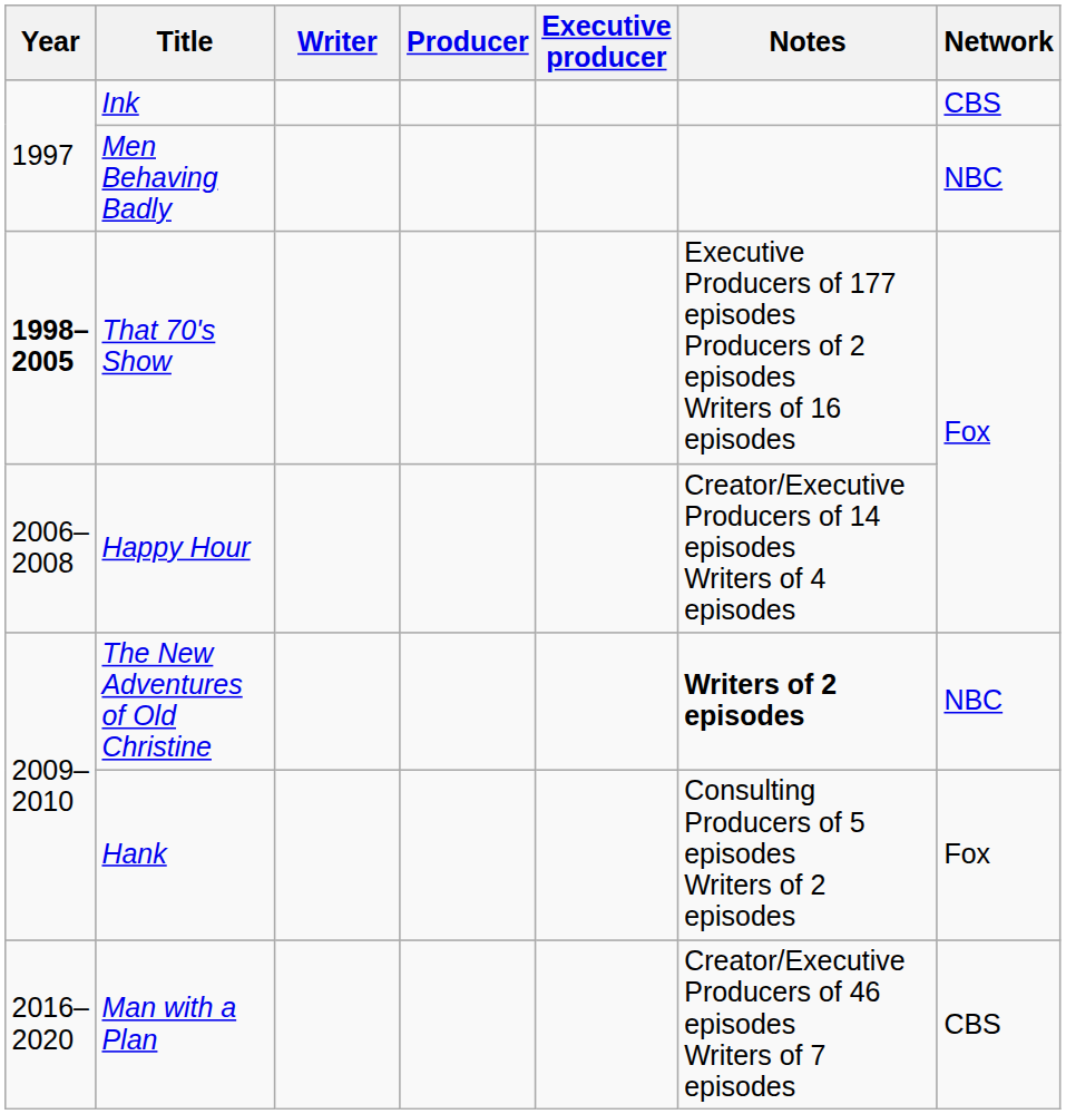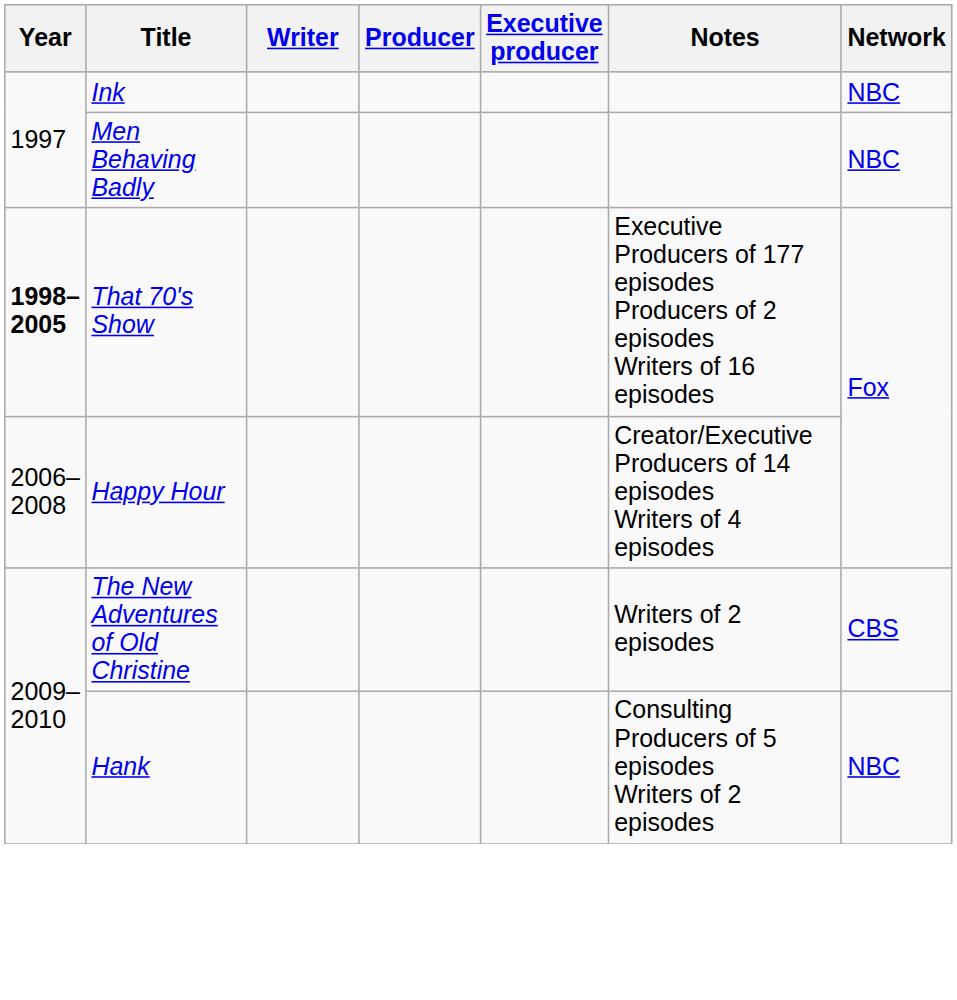Ink | Network: CBS -> NBC
The New Adventures of Old Christine | Notes: bold -> normal
The New Adventures of Old Christine | Network: NBC -> CBS
Hank | Network: Fox -> NBC
- row: 2016–2020 | Man with a Plan | Creator/Executive Producers of 46 episodes Writers of 7 episodes | CBS
